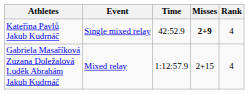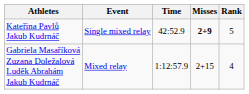Kateřina Pavlů Jakub Kudrnáč | Rank: 4 -> 5
